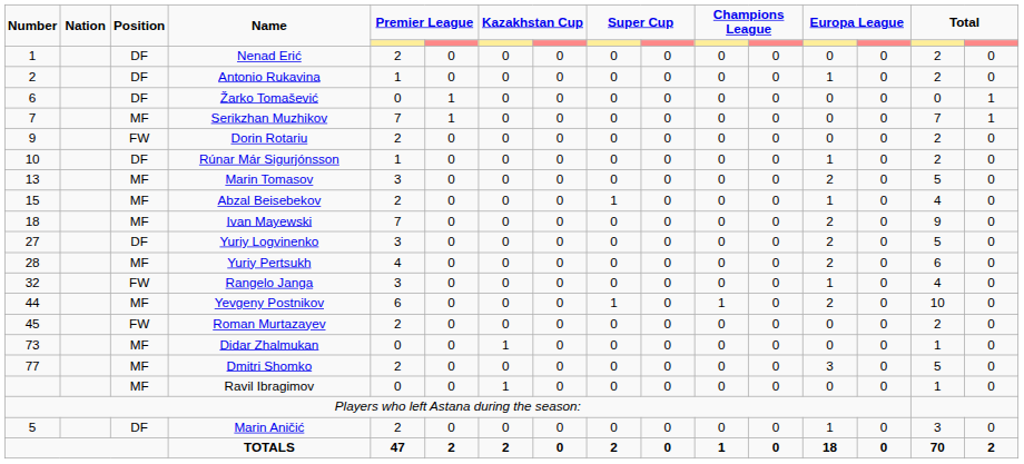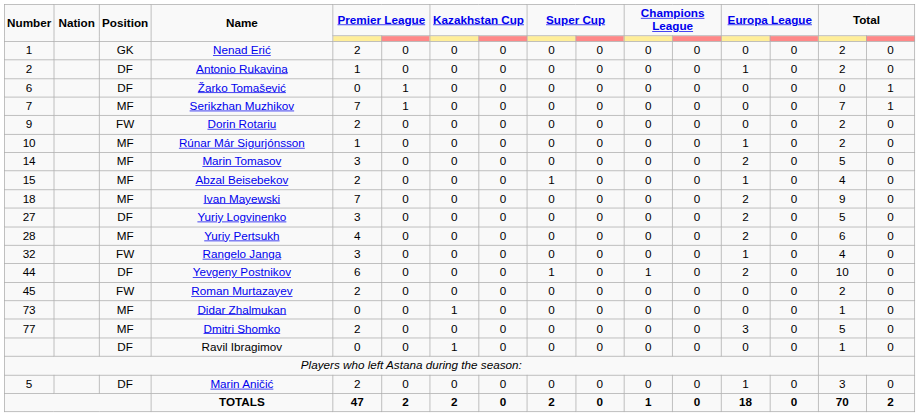Nenad Erić | Position: DF -> GK
Rúnar Már Sigurjónsson | Position: DF -> MF
Marin Tomasov | Number: 13 -> 14
Yevgeny Postnikov | Position: MF -> DF
Ravil Ibragimov | Position: MF -> DF
